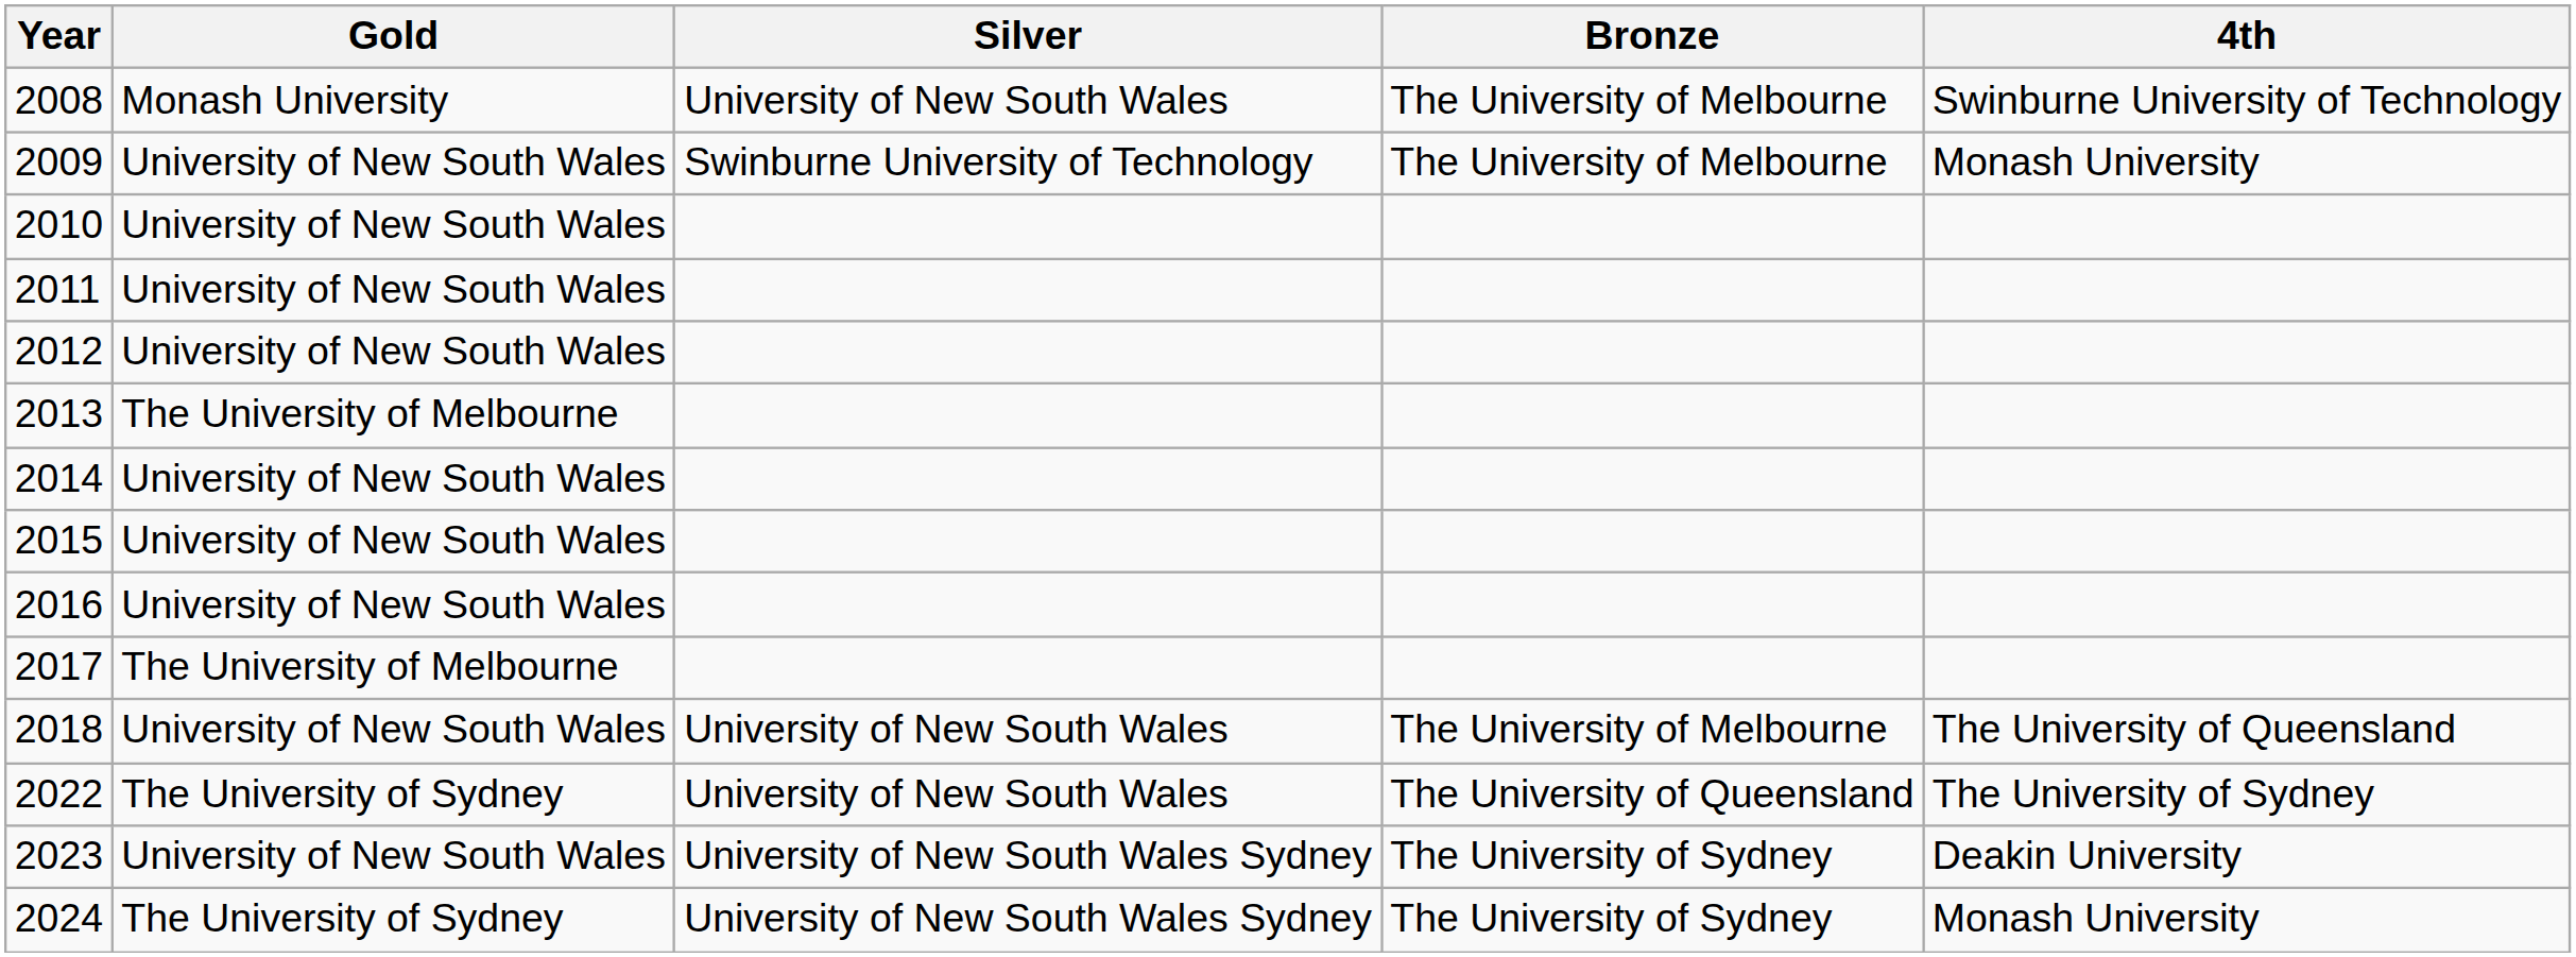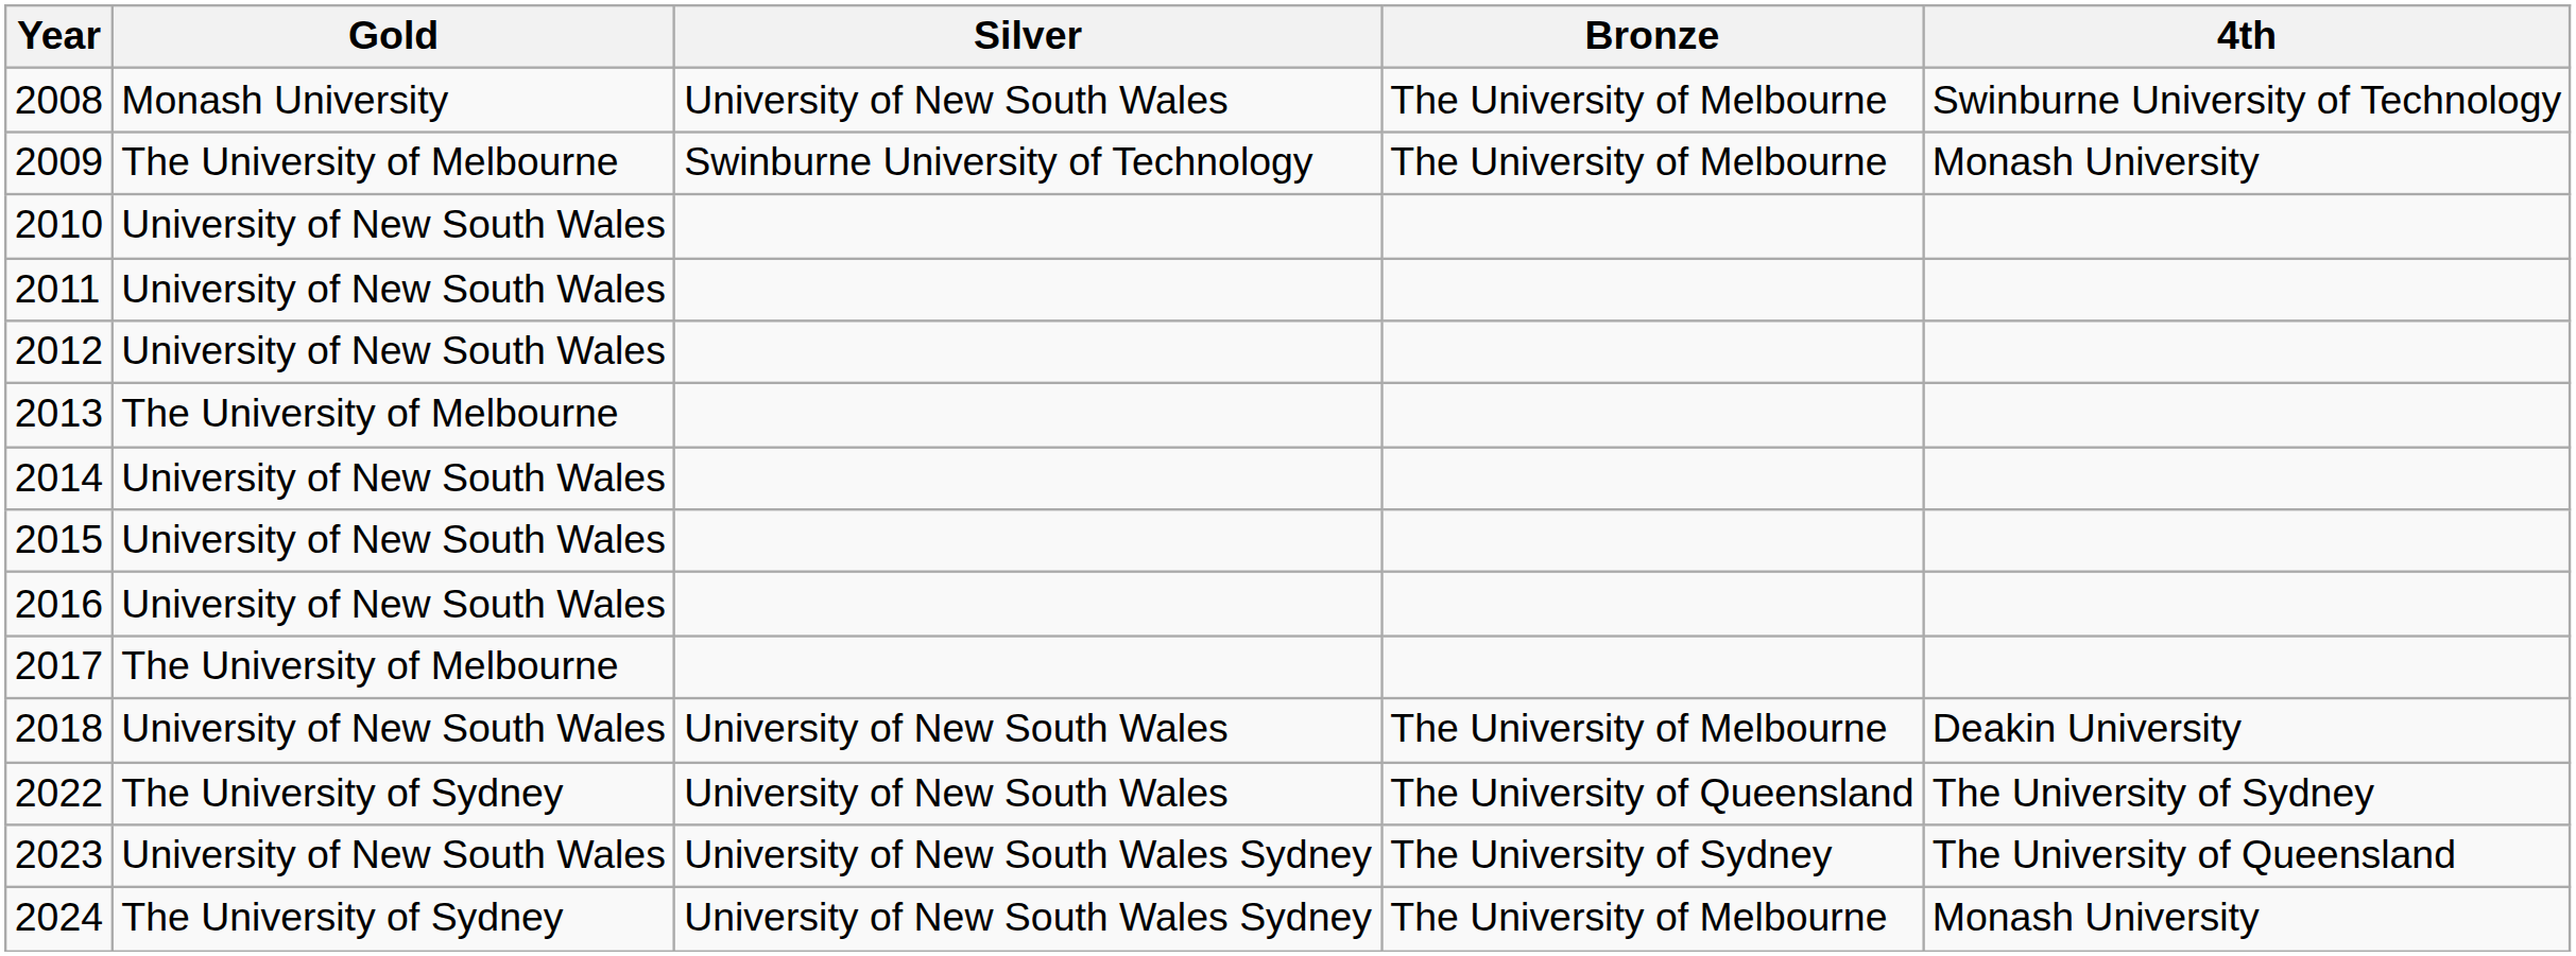2009 | Gold: University of New South Wales -> The University of Melbourne
2018 | 4th: The University of Queensland -> Deakin University
2023 | 4th: Deakin University -> The University of Queensland
2024 | Bronze: The University of Sydney -> The University of Melbourne
